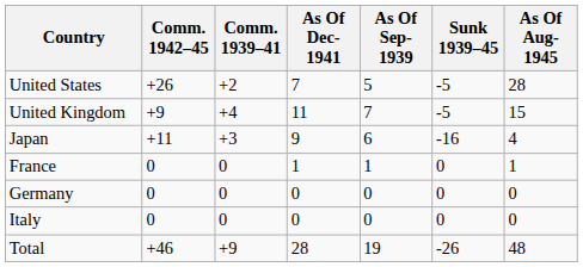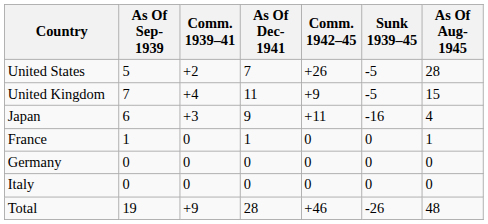columns swapped: As Of Sep-1939 <-> Comm. 1942–45
